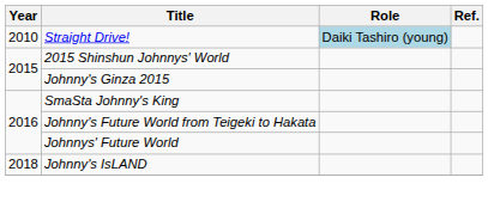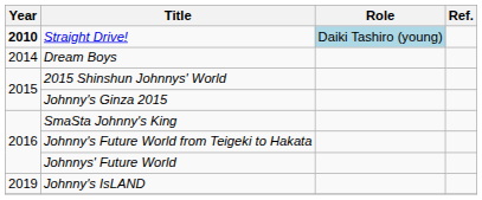Straight Drive! | Year: normal -> bold
+ row: 2014 | Dream Boys
Johnny's IsLAND | Year: 2018 -> 2019
